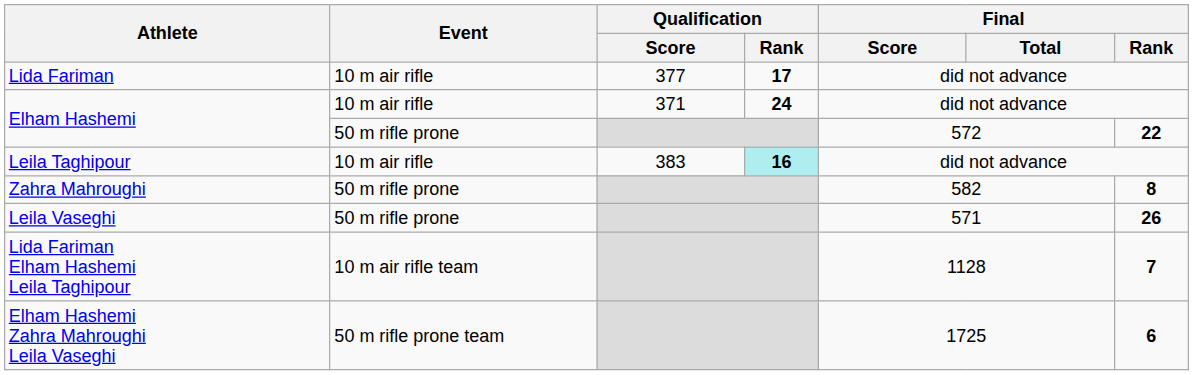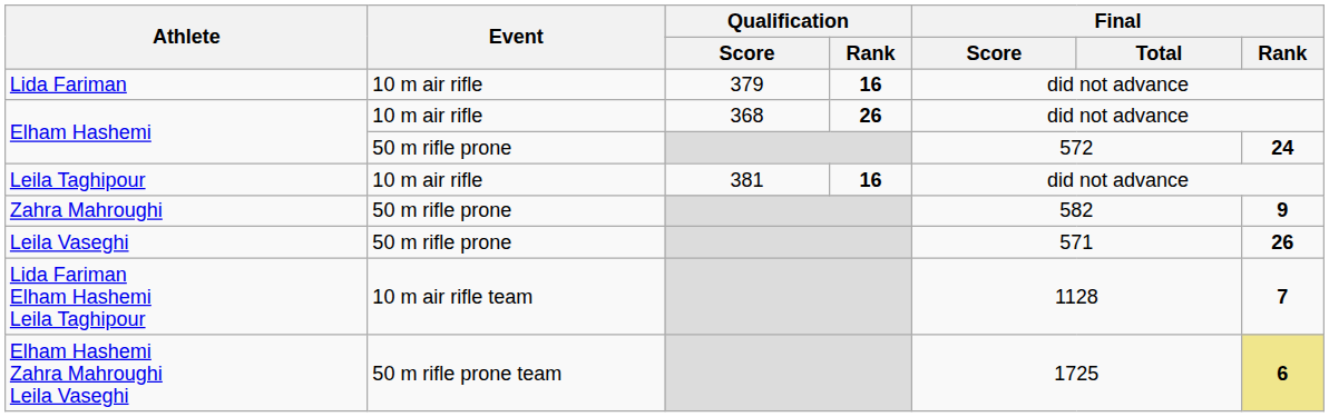Lida Fariman | Qualification / Score: 377 -> 379
Lida Fariman | Qualification / Rank: 17 -> 16
Elham Hashemi / 10 m air rifle | Qualification / Score: 371 -> 368
Elham Hashemi / 10 m air rifle | Qualification / Rank: 24 -> 26
Elham Hashemi / 50 m rifle prone | Final / Rank: 22 -> 24
Leila Taghipour | Qualification / Score: 383 -> 381
Leila Taghipour | Qualification / Rank: paleturquoise background -> no background
Zahra Mahroughi | Final / Rank: 8 -> 9
Elham Hashemi Zahra Mahroughi Leila Vaseghi | Final / Rank: no background -> khaki background
